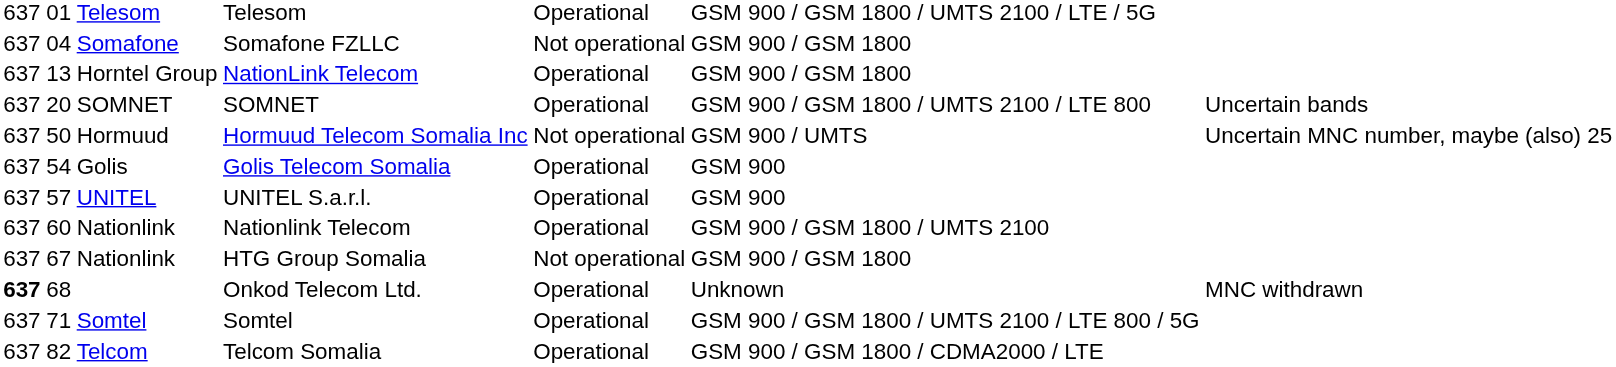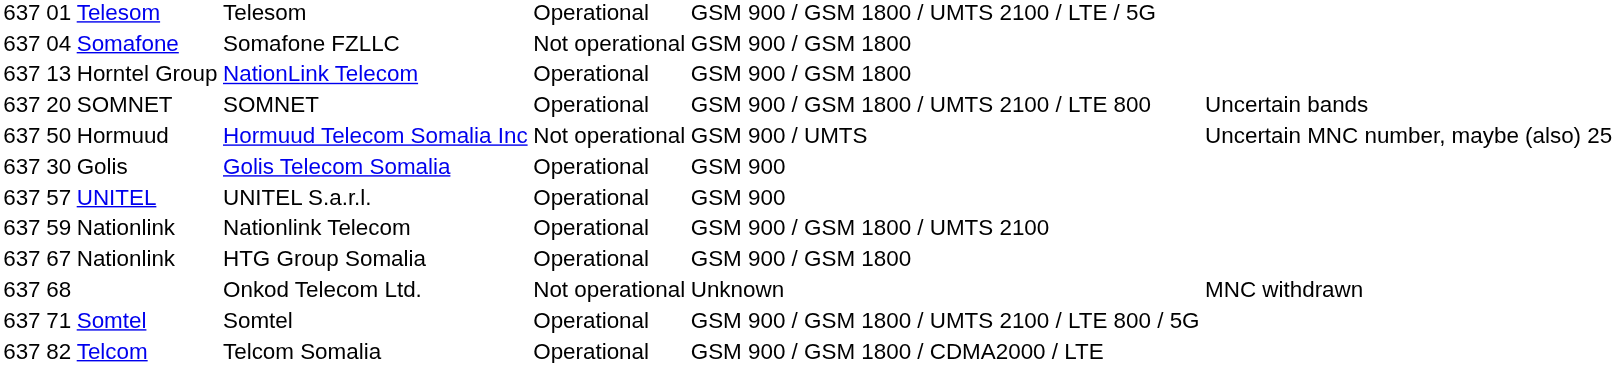Golis Telecom Somalia | column 2: 54 -> 30
Nationlink Telecom | column 2: 60 -> 59
HTG Group Somalia | column 5: Not operational -> Operational
Onkod Telecom Ltd. | column 1: bold -> normal
Onkod Telecom Ltd. | column 5: Operational -> Not operational
